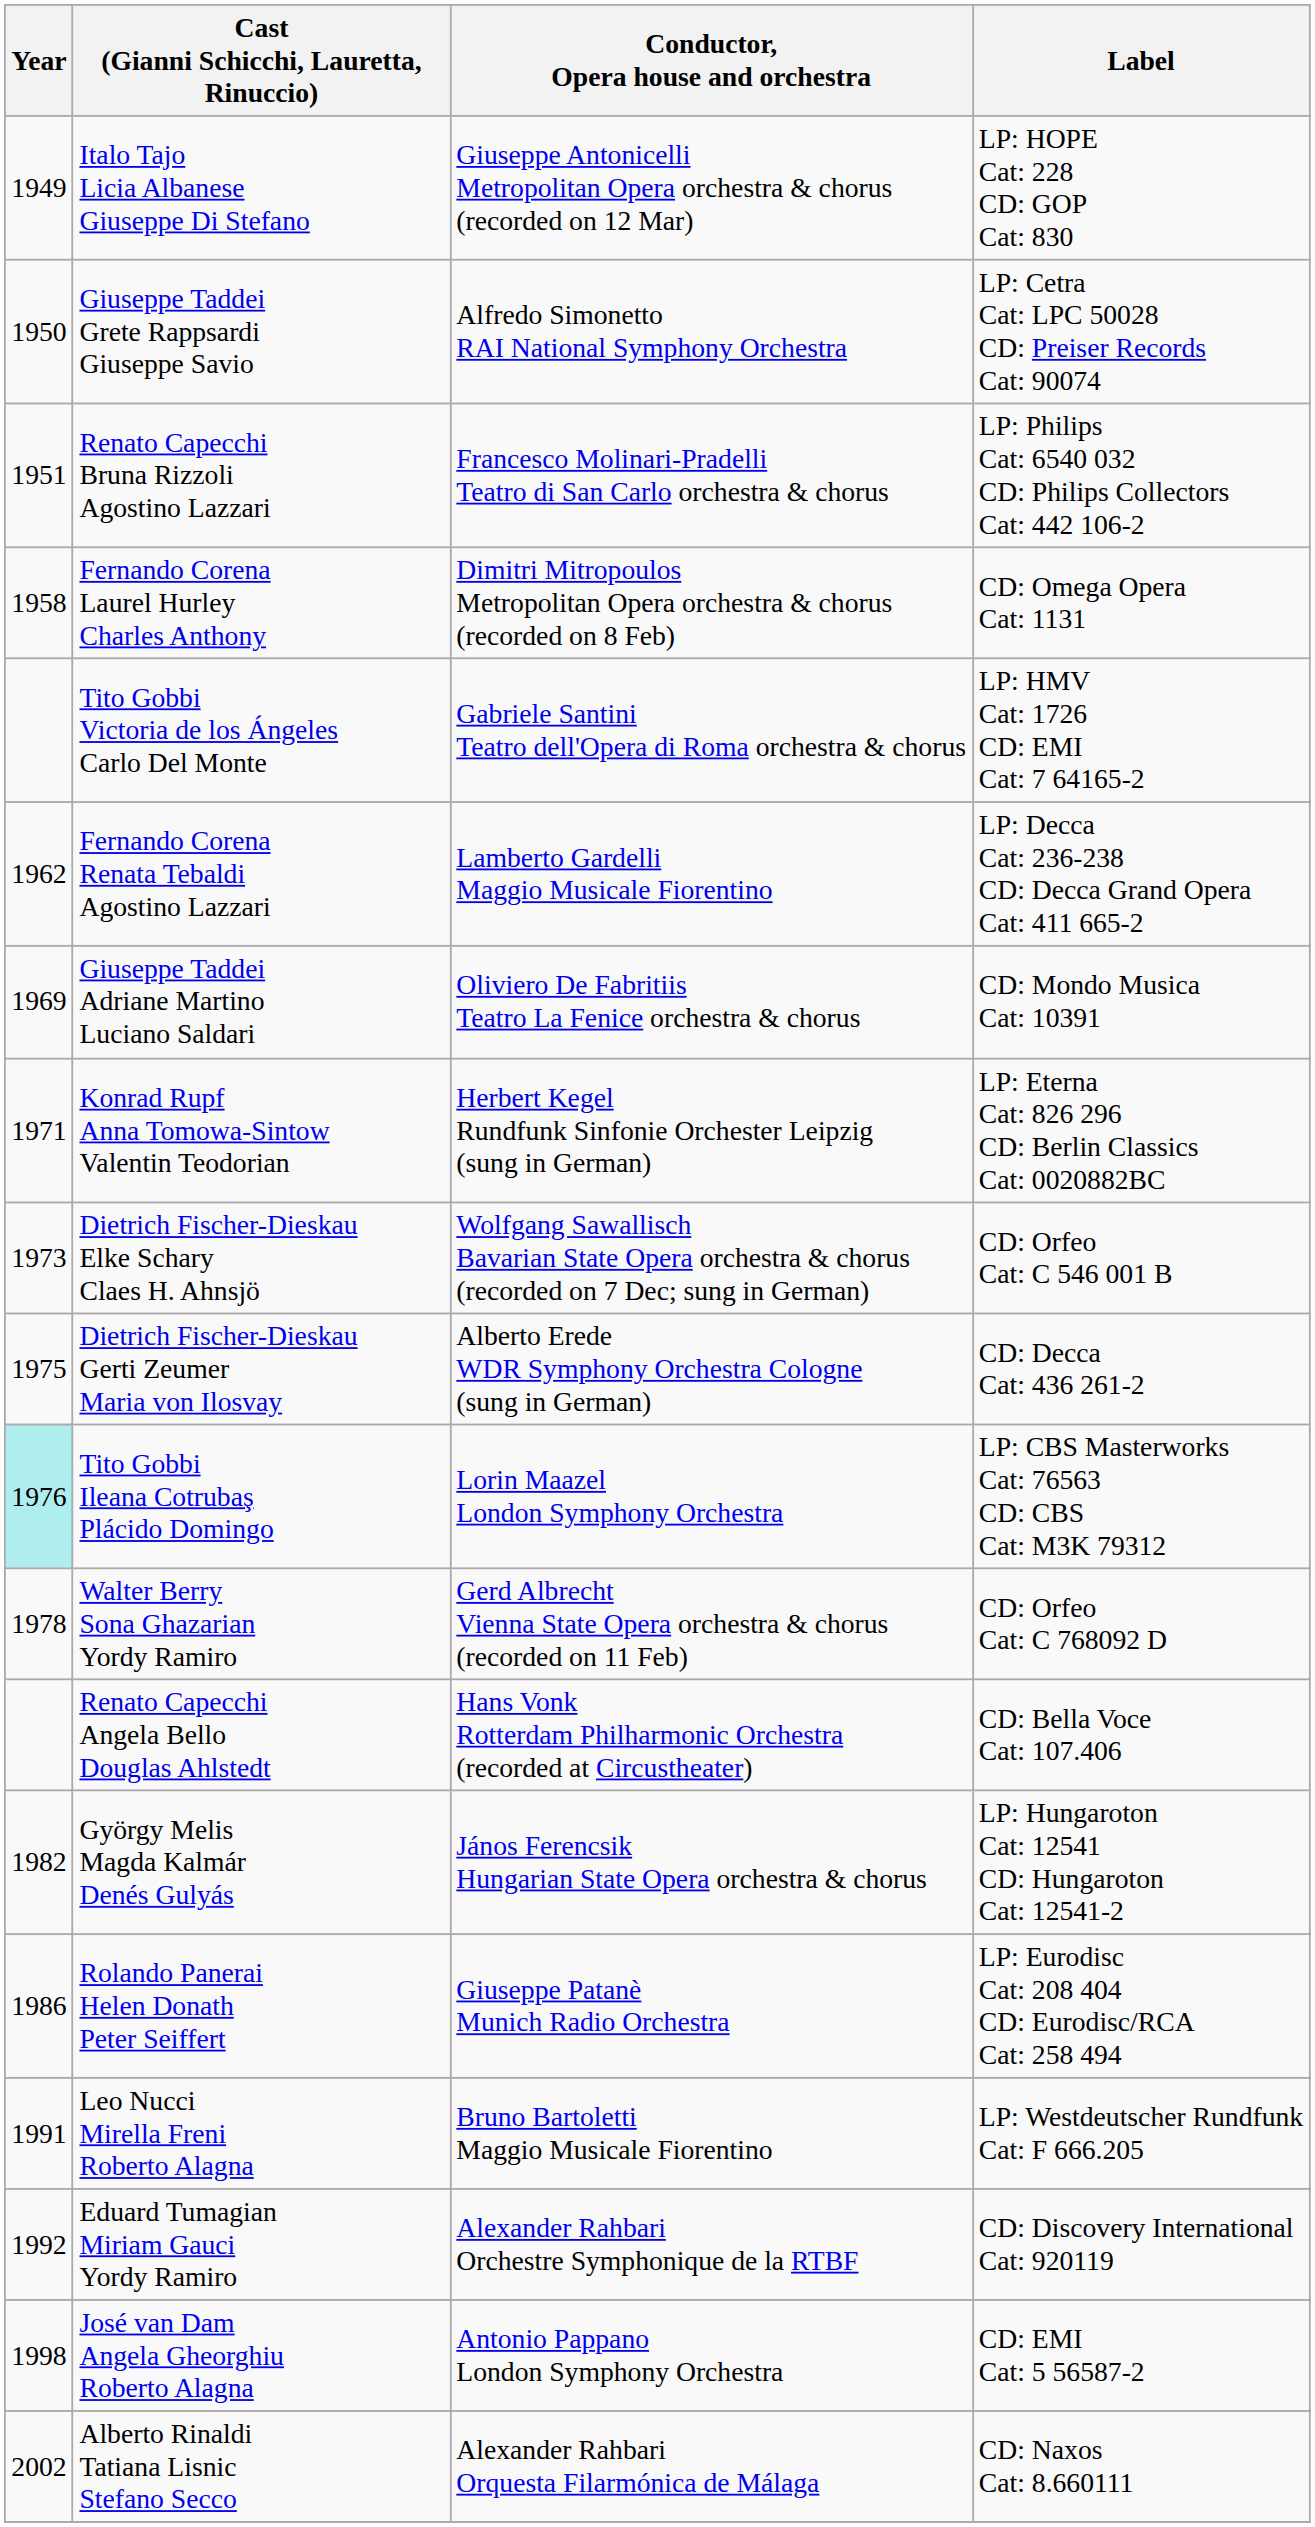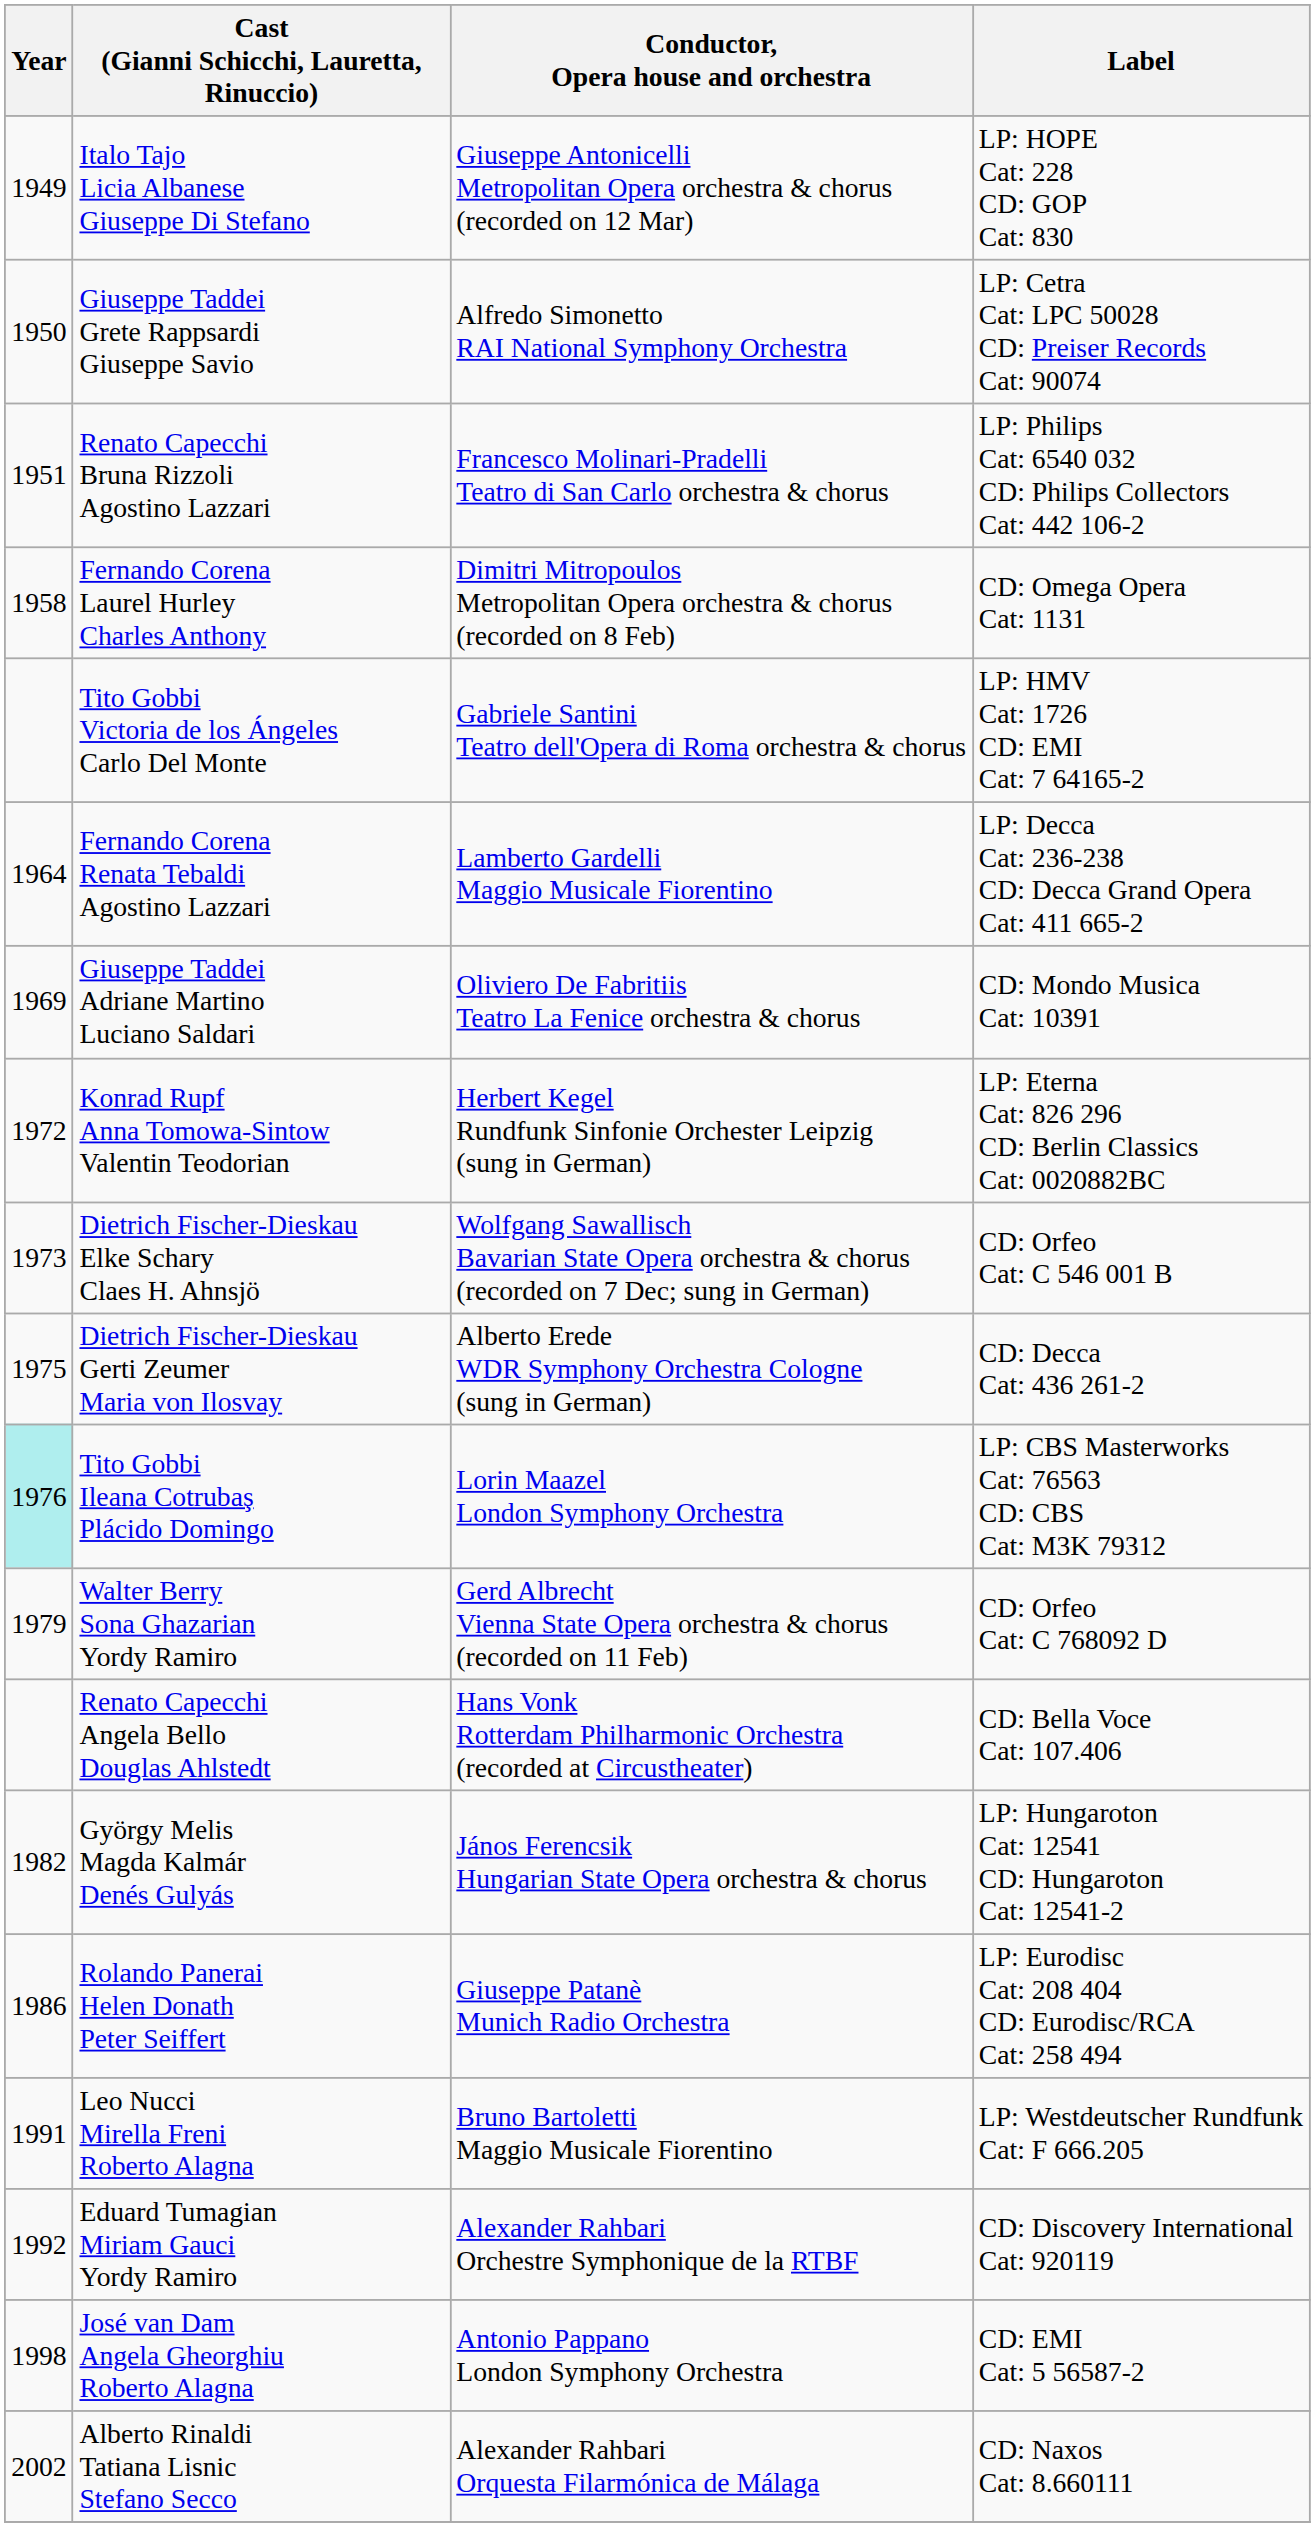Fernando Corena Renata Tebaldi Agostino Lazzari | Year: 1962 -> 1964
Konrad Rupf Anna Tomowa-Sintow Valentin Teodorian | Year: 1971 -> 1972
Walter Berry Sona Ghazarian Yordy Ramiro | Year: 1978 -> 1979
